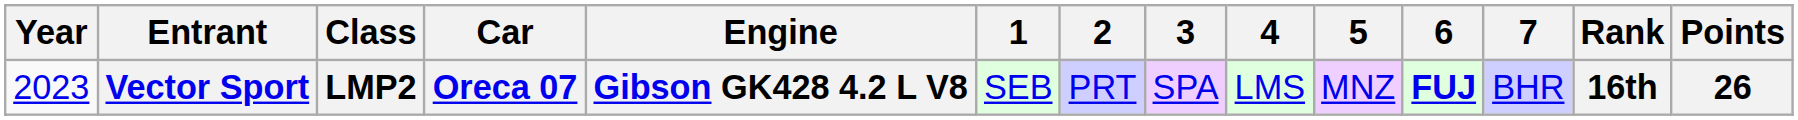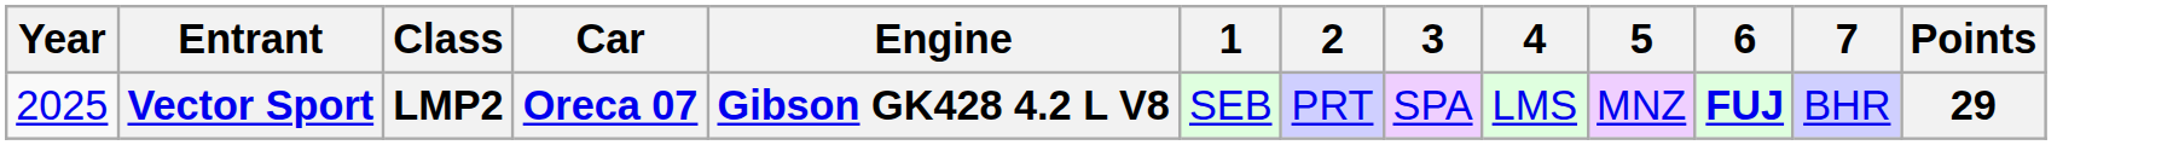- column: Rank | 16th
Vector Sport | Year: 2023 -> 2025
Vector Sport | Points: 26 -> 29
